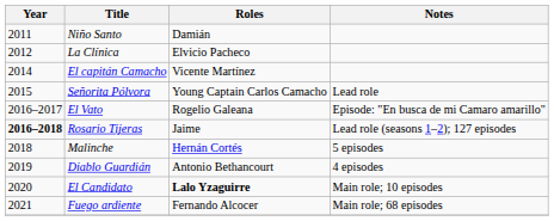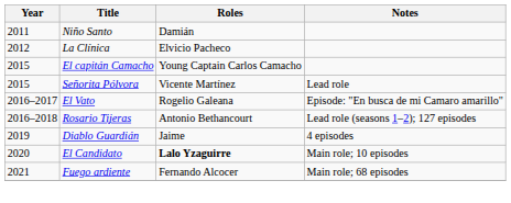El capitán Camacho | Year: 2014 -> 2015
El capitán Camacho | Roles: Vicente Martínez -> Young Captain Carlos Camacho
Señorita Pólvora | Roles: Young Captain Carlos Camacho -> Vicente Martínez
Rosario Tijeras | Year: bold -> normal
Rosario Tijeras | Roles: Jaime -> Antonio Bethancourt
- row: 2018 | Malinche | Hernán Cortés | 5 episodes
Diablo Guardián | Roles: Antonio Bethancourt -> Jaime
